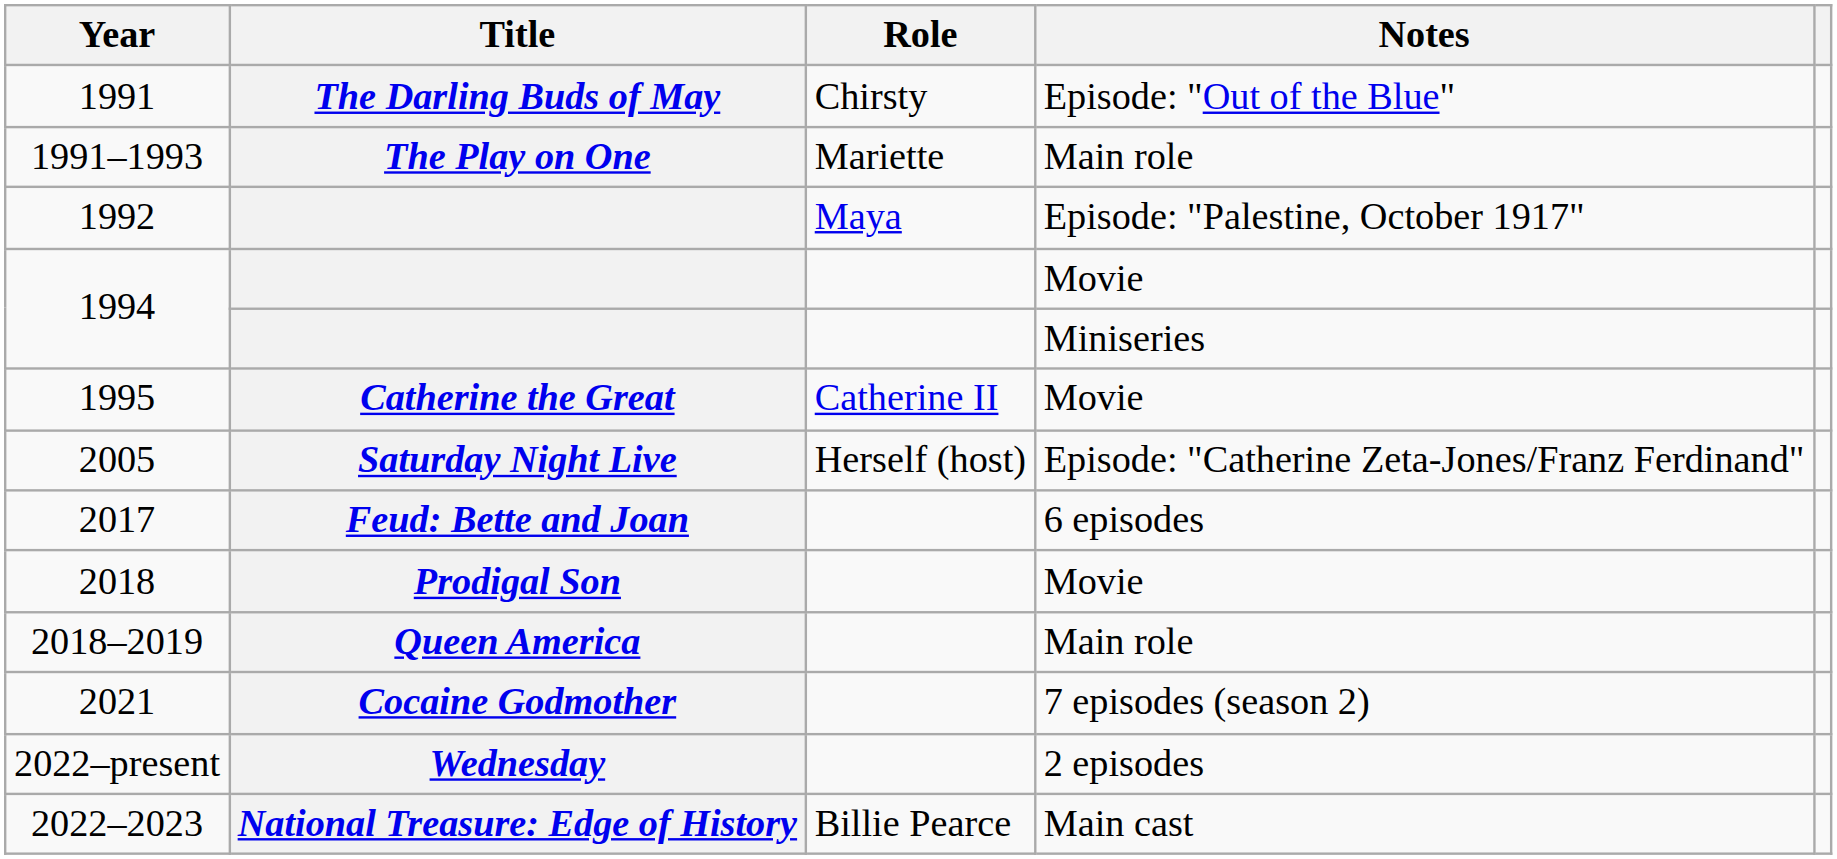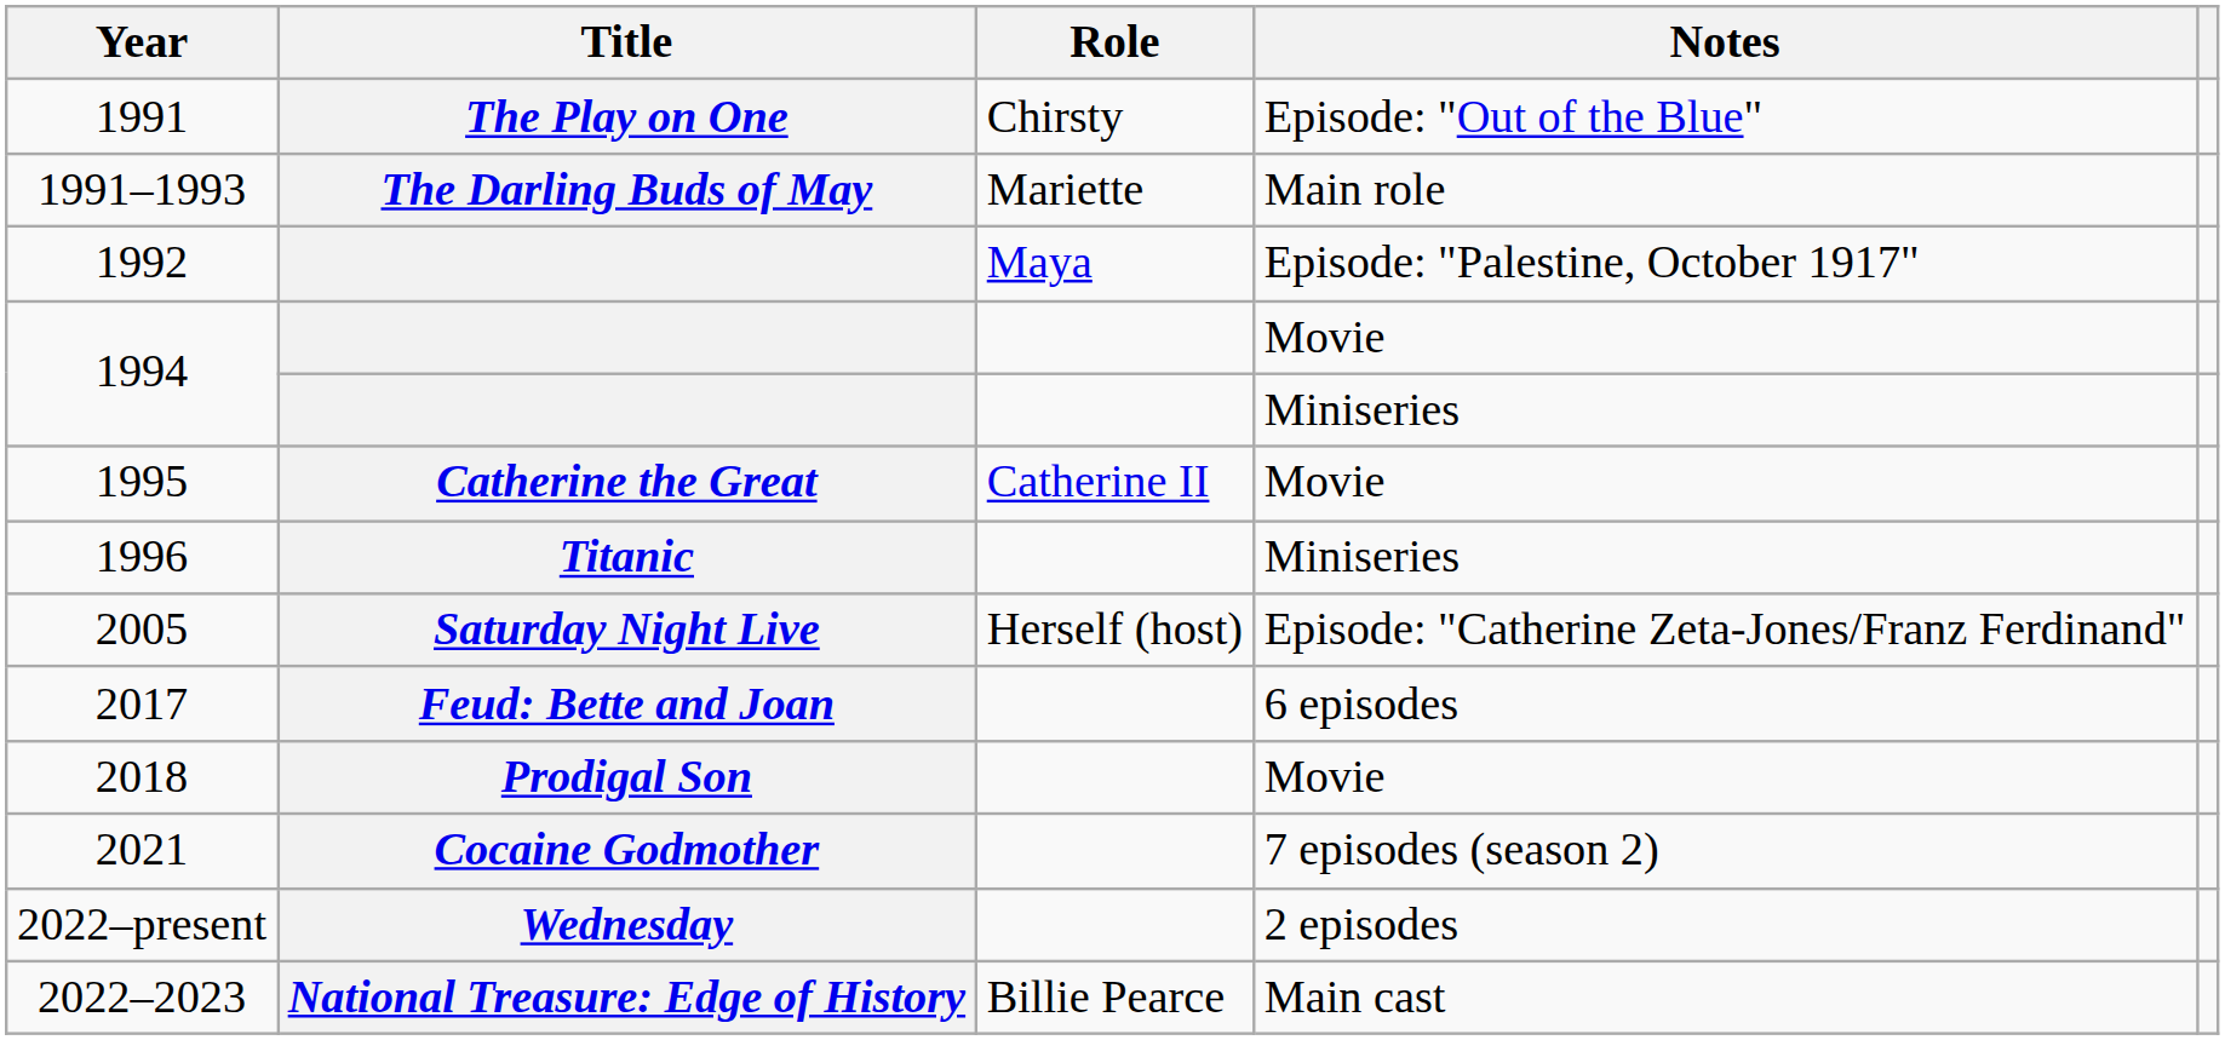1991 | Title: The Darling Buds of May -> The Play on One
1991–1993 | Title: The Play on One -> The Darling Buds of May
+ row: 1996 | Titanic | Miniseries
- row: 2018–2019 | Queen America | Main role
